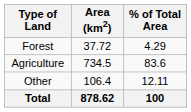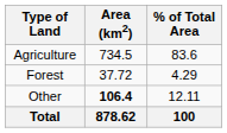rows swapped: Agriculture <-> Forest
Other | Area (km2): normal -> bold
